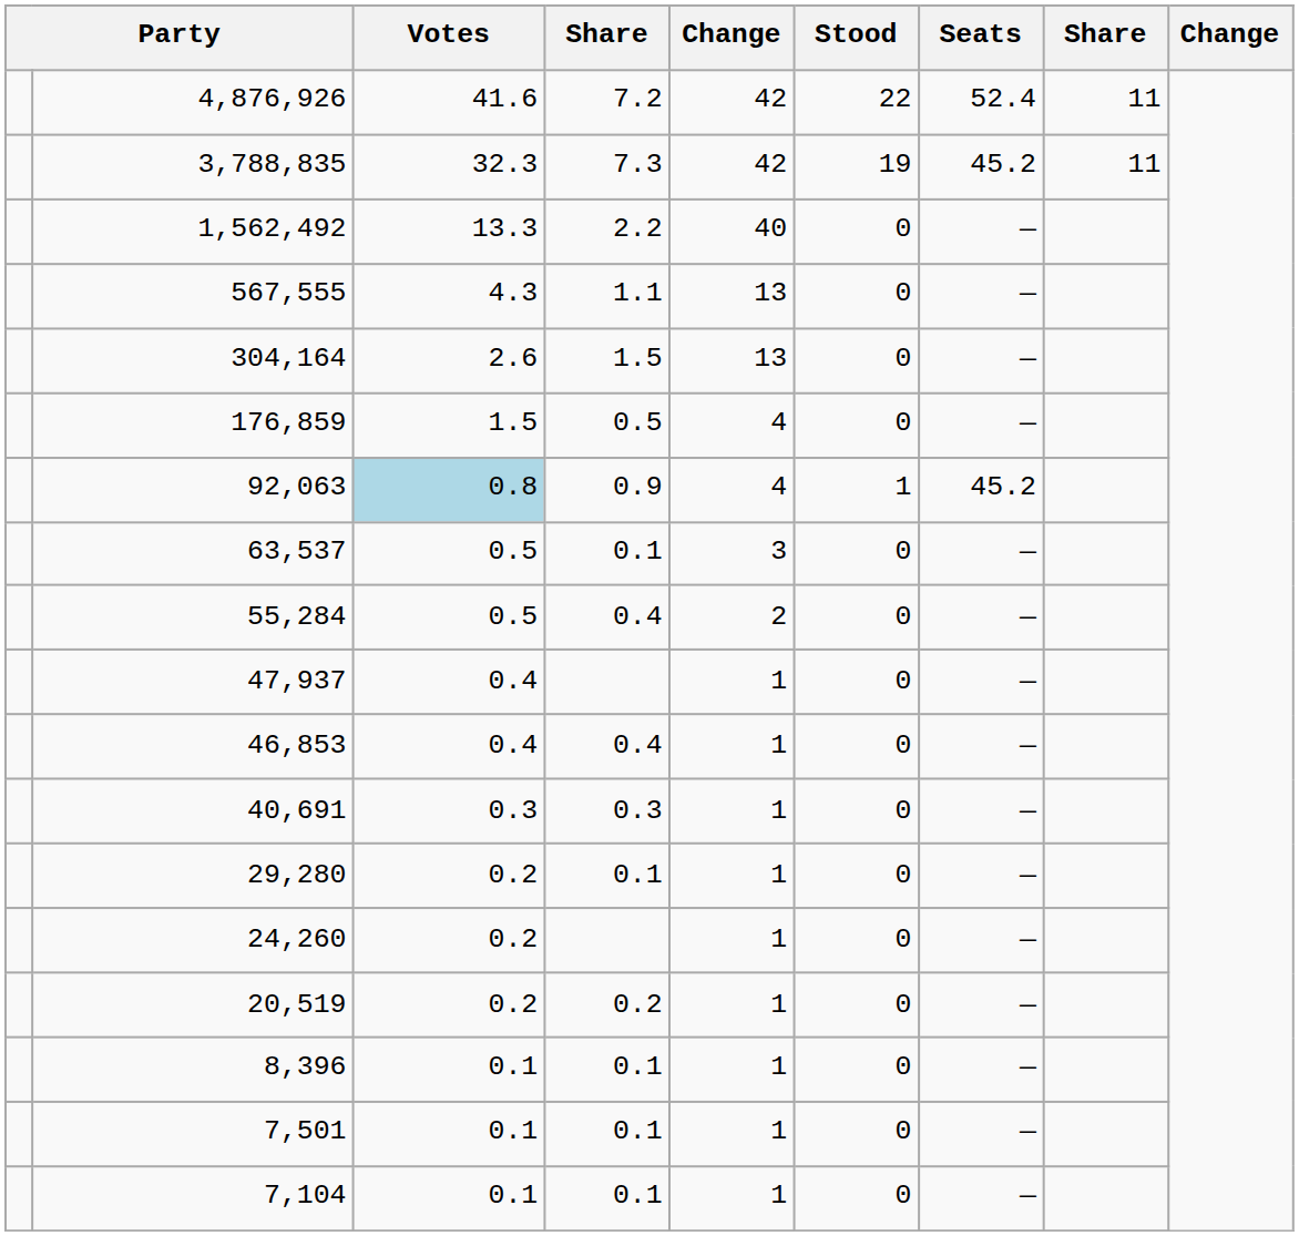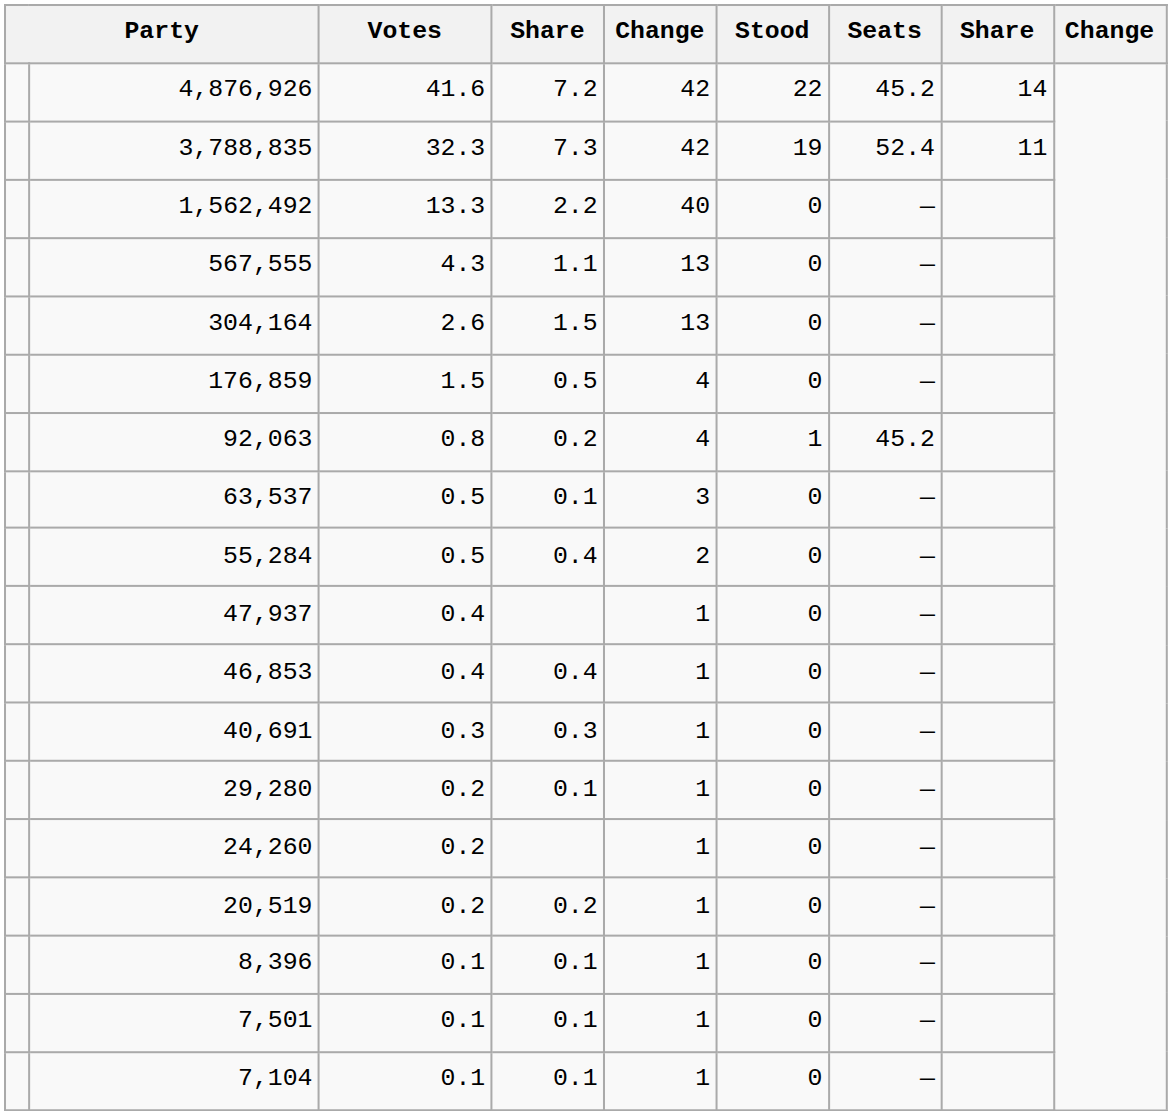4,876,926 | Seats: 52.4 -> 45.2
4,876,926 | column 8: 11 -> 14
3,788,835 | Seats: 45.2 -> 52.4
92,063 | Votes: lightblue background -> no background
92,063 | column 4: 0.9 -> 0.2
